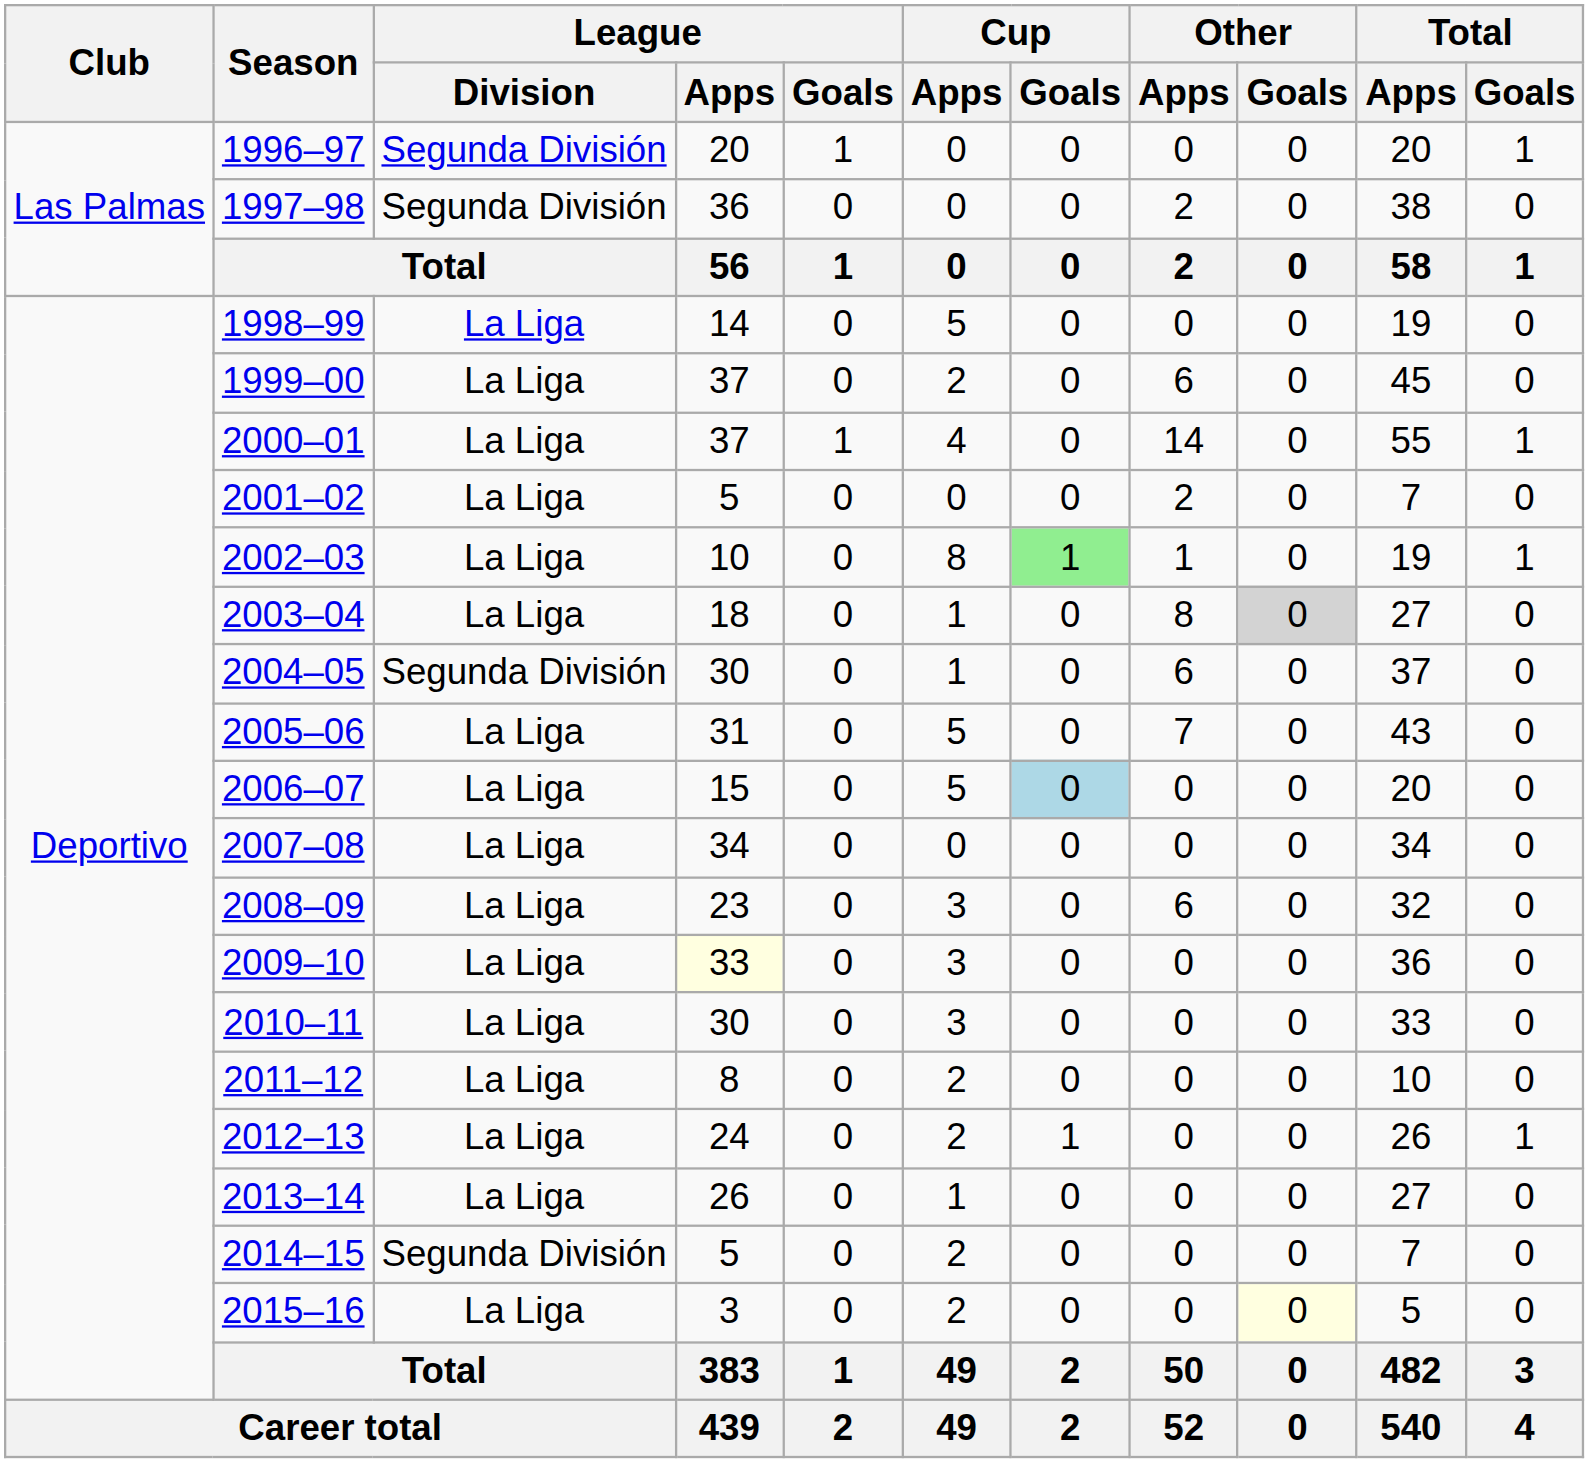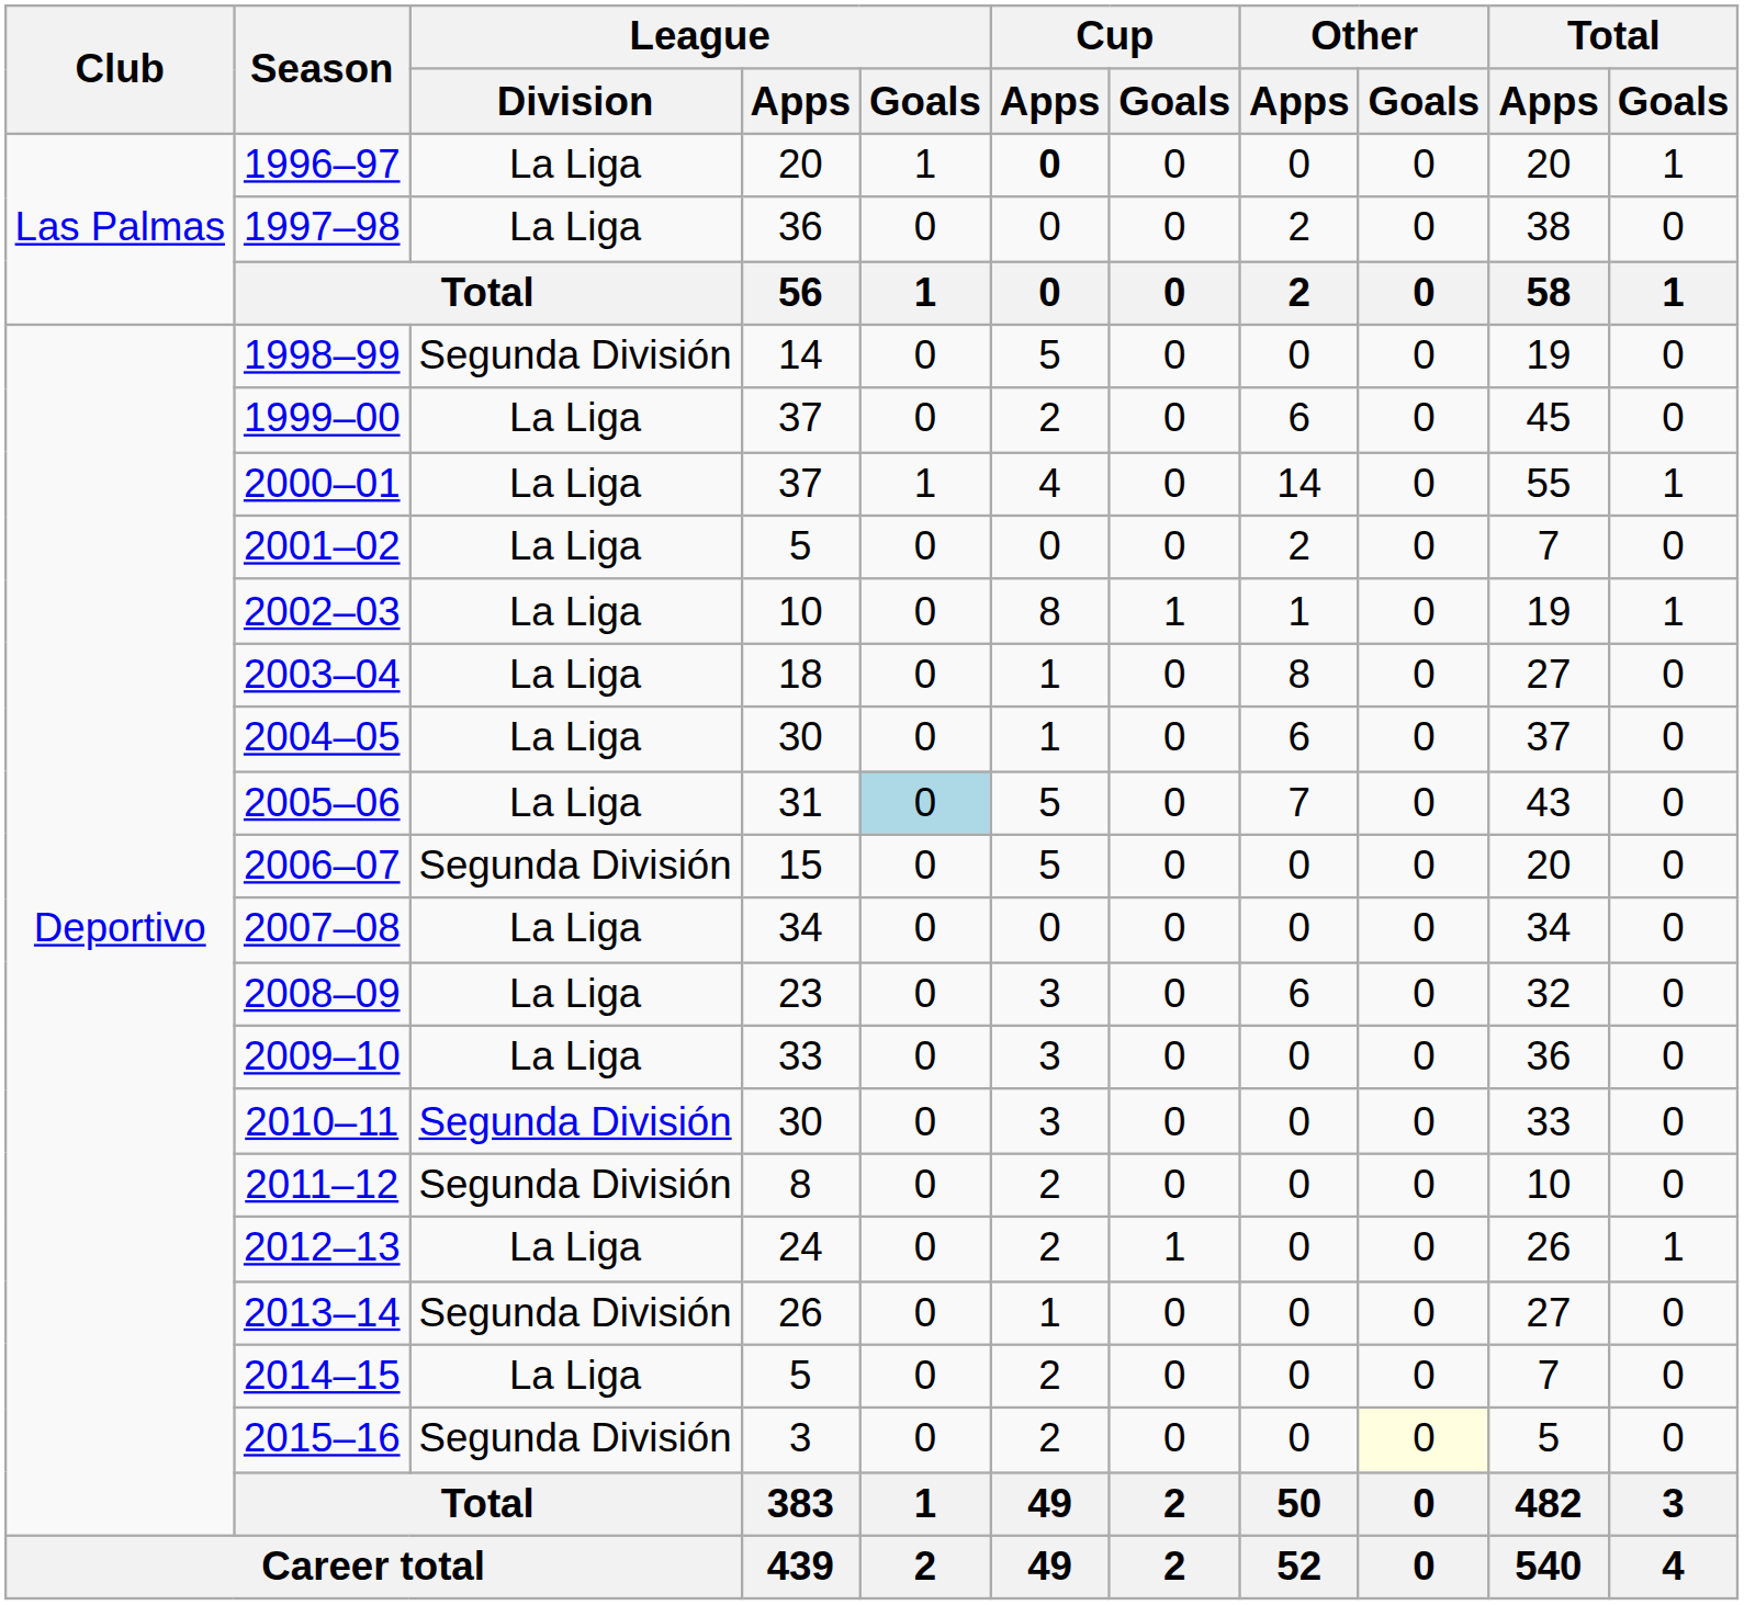1996–97 | League / Division: Segunda División -> La Liga
1996–97 | Cup / Apps: normal -> bold
1997–98 | League / Division: Segunda División -> La Liga
1998–99 | League / Division: La Liga -> Segunda División
2002–03 | Cup / Goals: lightgreen background -> no background
2003–04 | Other / Goals: lightgrey background -> no background
2004–05 | League / Division: Segunda División -> La Liga
2005–06 | League / Goals: no background -> lightblue background
2006–07 | League / Division: La Liga -> Segunda División
2006–07 | Cup / Goals: lightblue background -> no background
2009–10 | League / Apps: lightyellow background -> no background
2010–11 | League / Division: La Liga -> Segunda División
2011–12 | League / Division: La Liga -> Segunda División
2013–14 | League / Division: La Liga -> Segunda División
2014–15 | League / Division: Segunda División -> La Liga
2015–16 | League / Division: La Liga -> Segunda División
